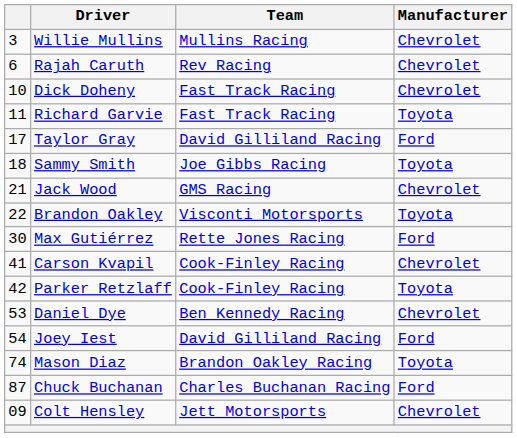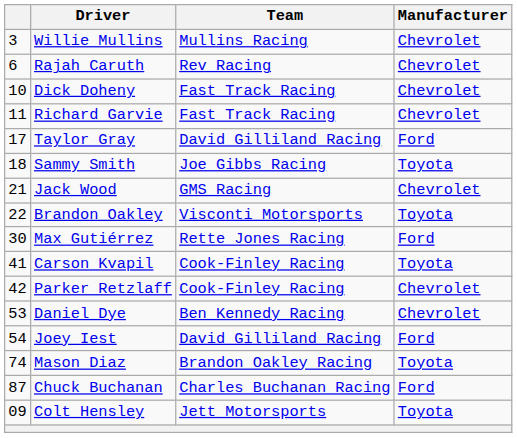Richard Garvie | Manufacturer: Toyota -> Chevrolet
Carson Kvapil | Manufacturer: Chevrolet -> Toyota
Parker Retzlaff | Manufacturer: Toyota -> Chevrolet
Colt Hensley | Manufacturer: Chevrolet -> Toyota
